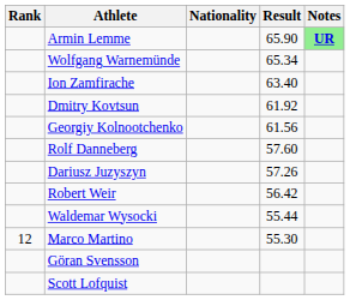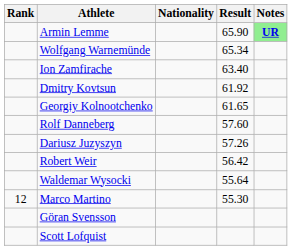Georgiy Kolnootchenko | Result: 61.56 -> 61.65
Waldemar Wysocki | Result: 55.44 -> 55.64
